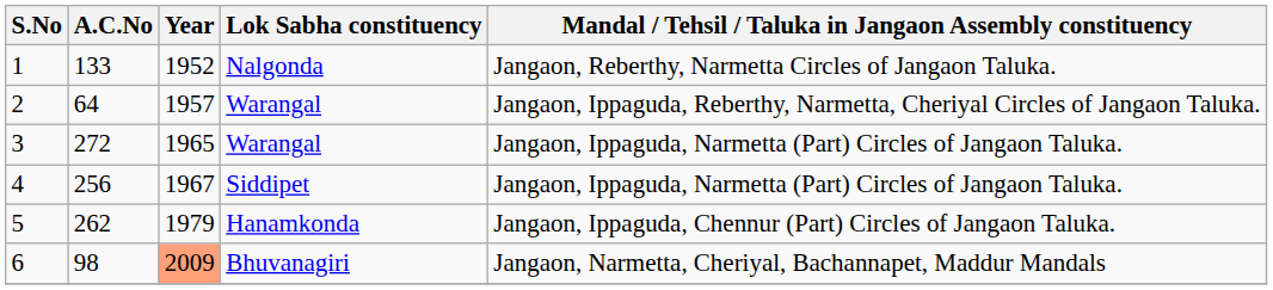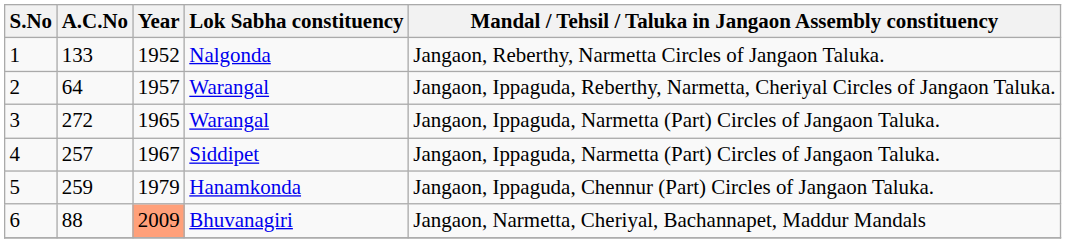4 | A.C.No: 256 -> 257
5 | A.C.No: 262 -> 259
6 | A.C.No: 98 -> 88
